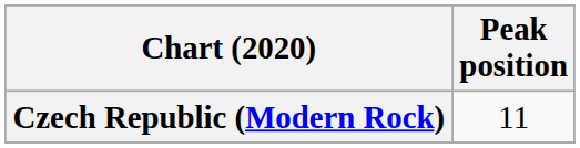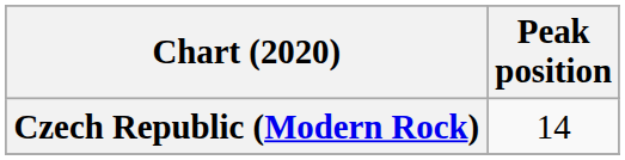Czech Republic (Modern Rock) | Peak position: 11 -> 14
